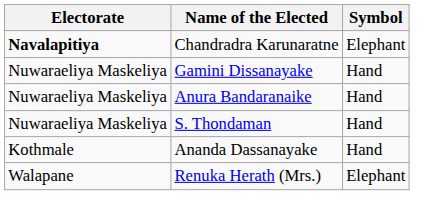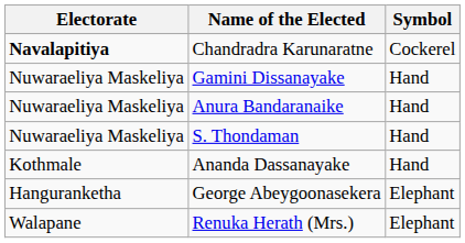Chandradra Karunaratne | Symbol: Elephant -> Cockerel
+ row: Hanguranketha | George Abeygoonasekera | Elephant
